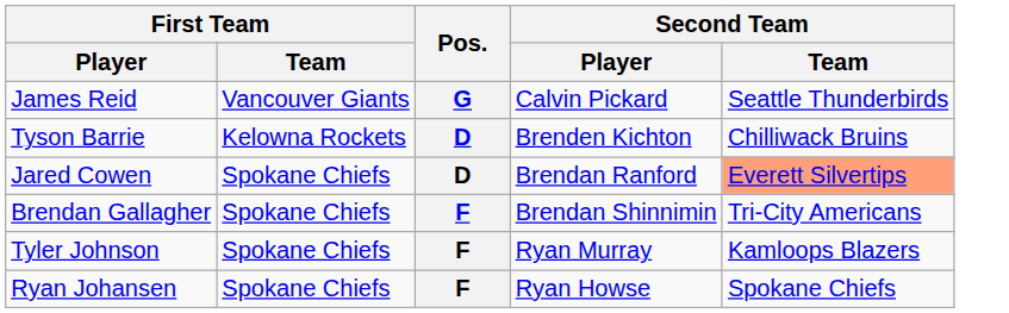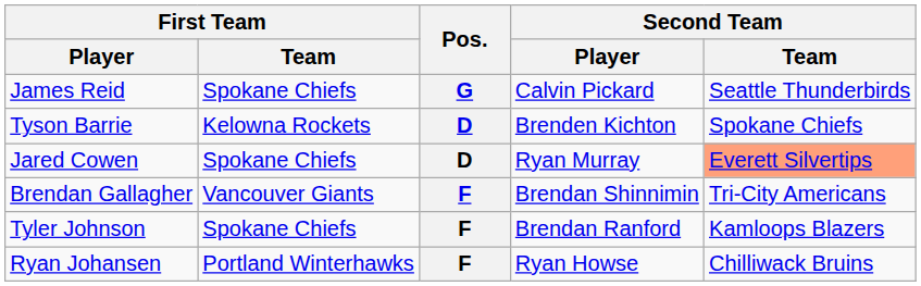James Reid | First Team / Team: Vancouver Giants -> Spokane Chiefs
Tyson Barrie | Second Team / Team: Chilliwack Bruins -> Spokane Chiefs
Jared Cowen | Second Team / Player: Brendan Ranford -> Ryan Murray
Brendan Gallagher | First Team / Team: Spokane Chiefs -> Vancouver Giants
Tyler Johnson | Second Team / Player: Ryan Murray -> Brendan Ranford
Ryan Johansen | First Team / Team: Spokane Chiefs -> Portland Winterhawks
Ryan Johansen | Second Team / Team: Spokane Chiefs -> Chilliwack Bruins
